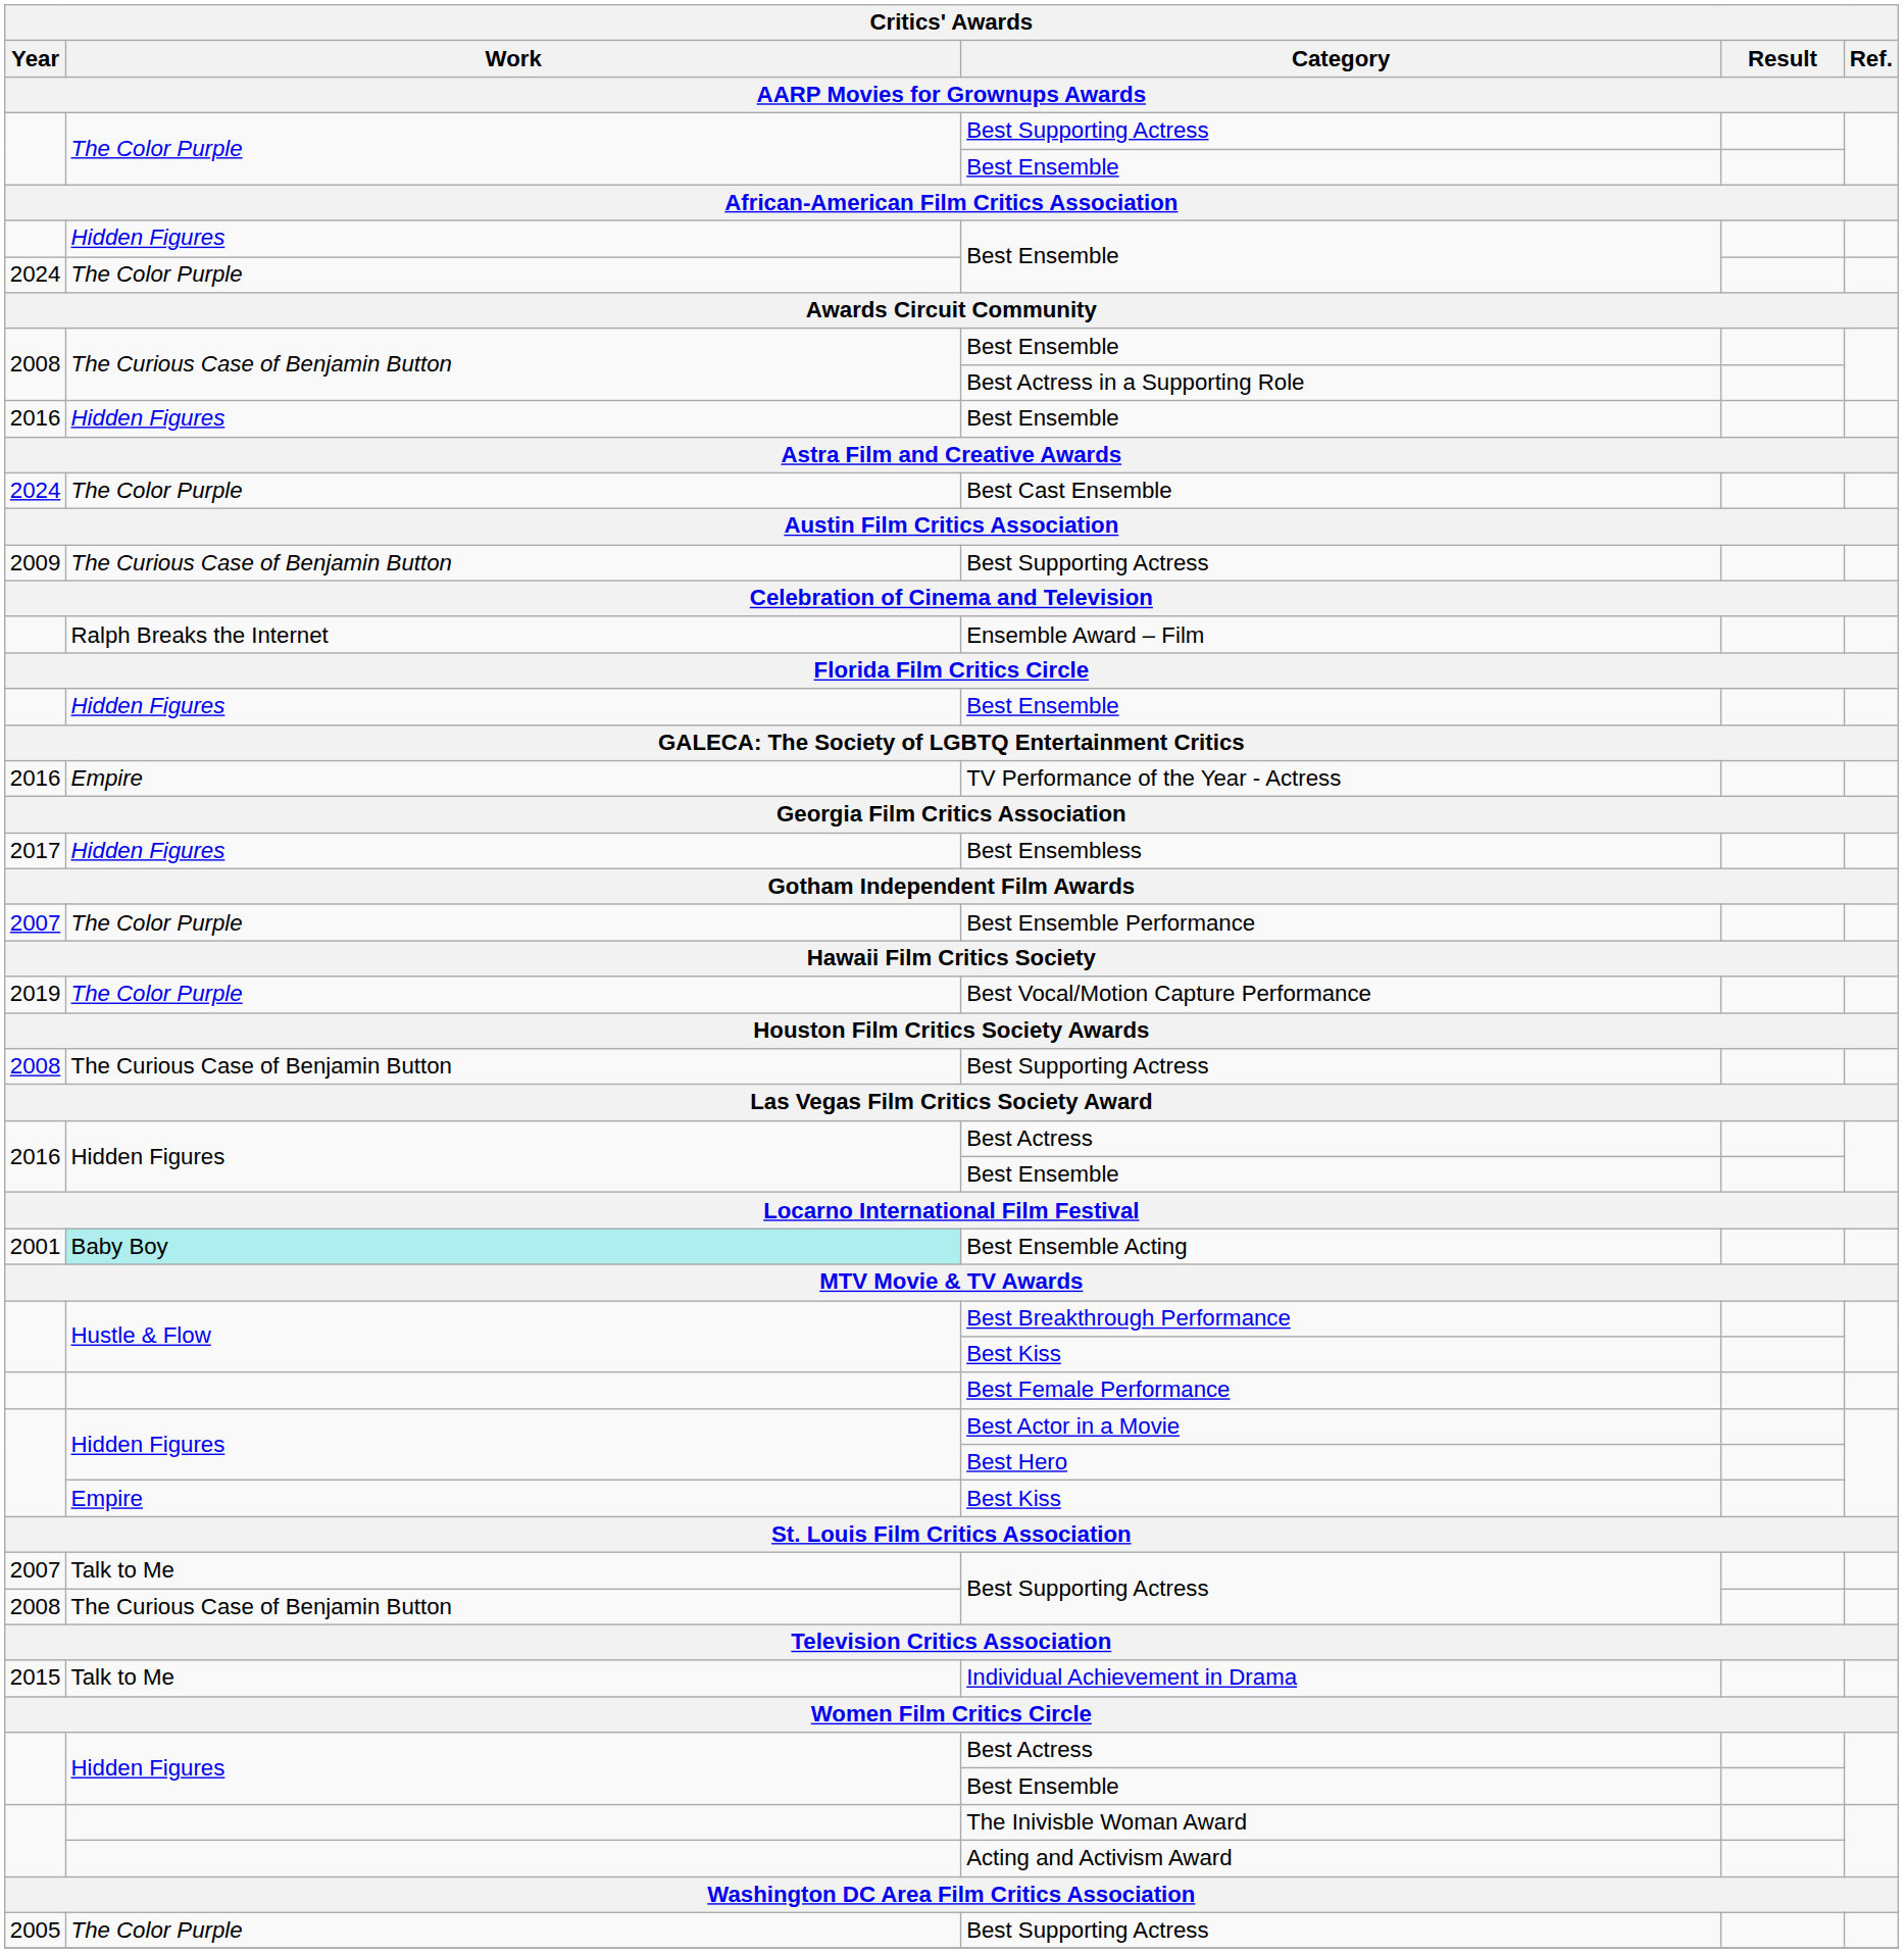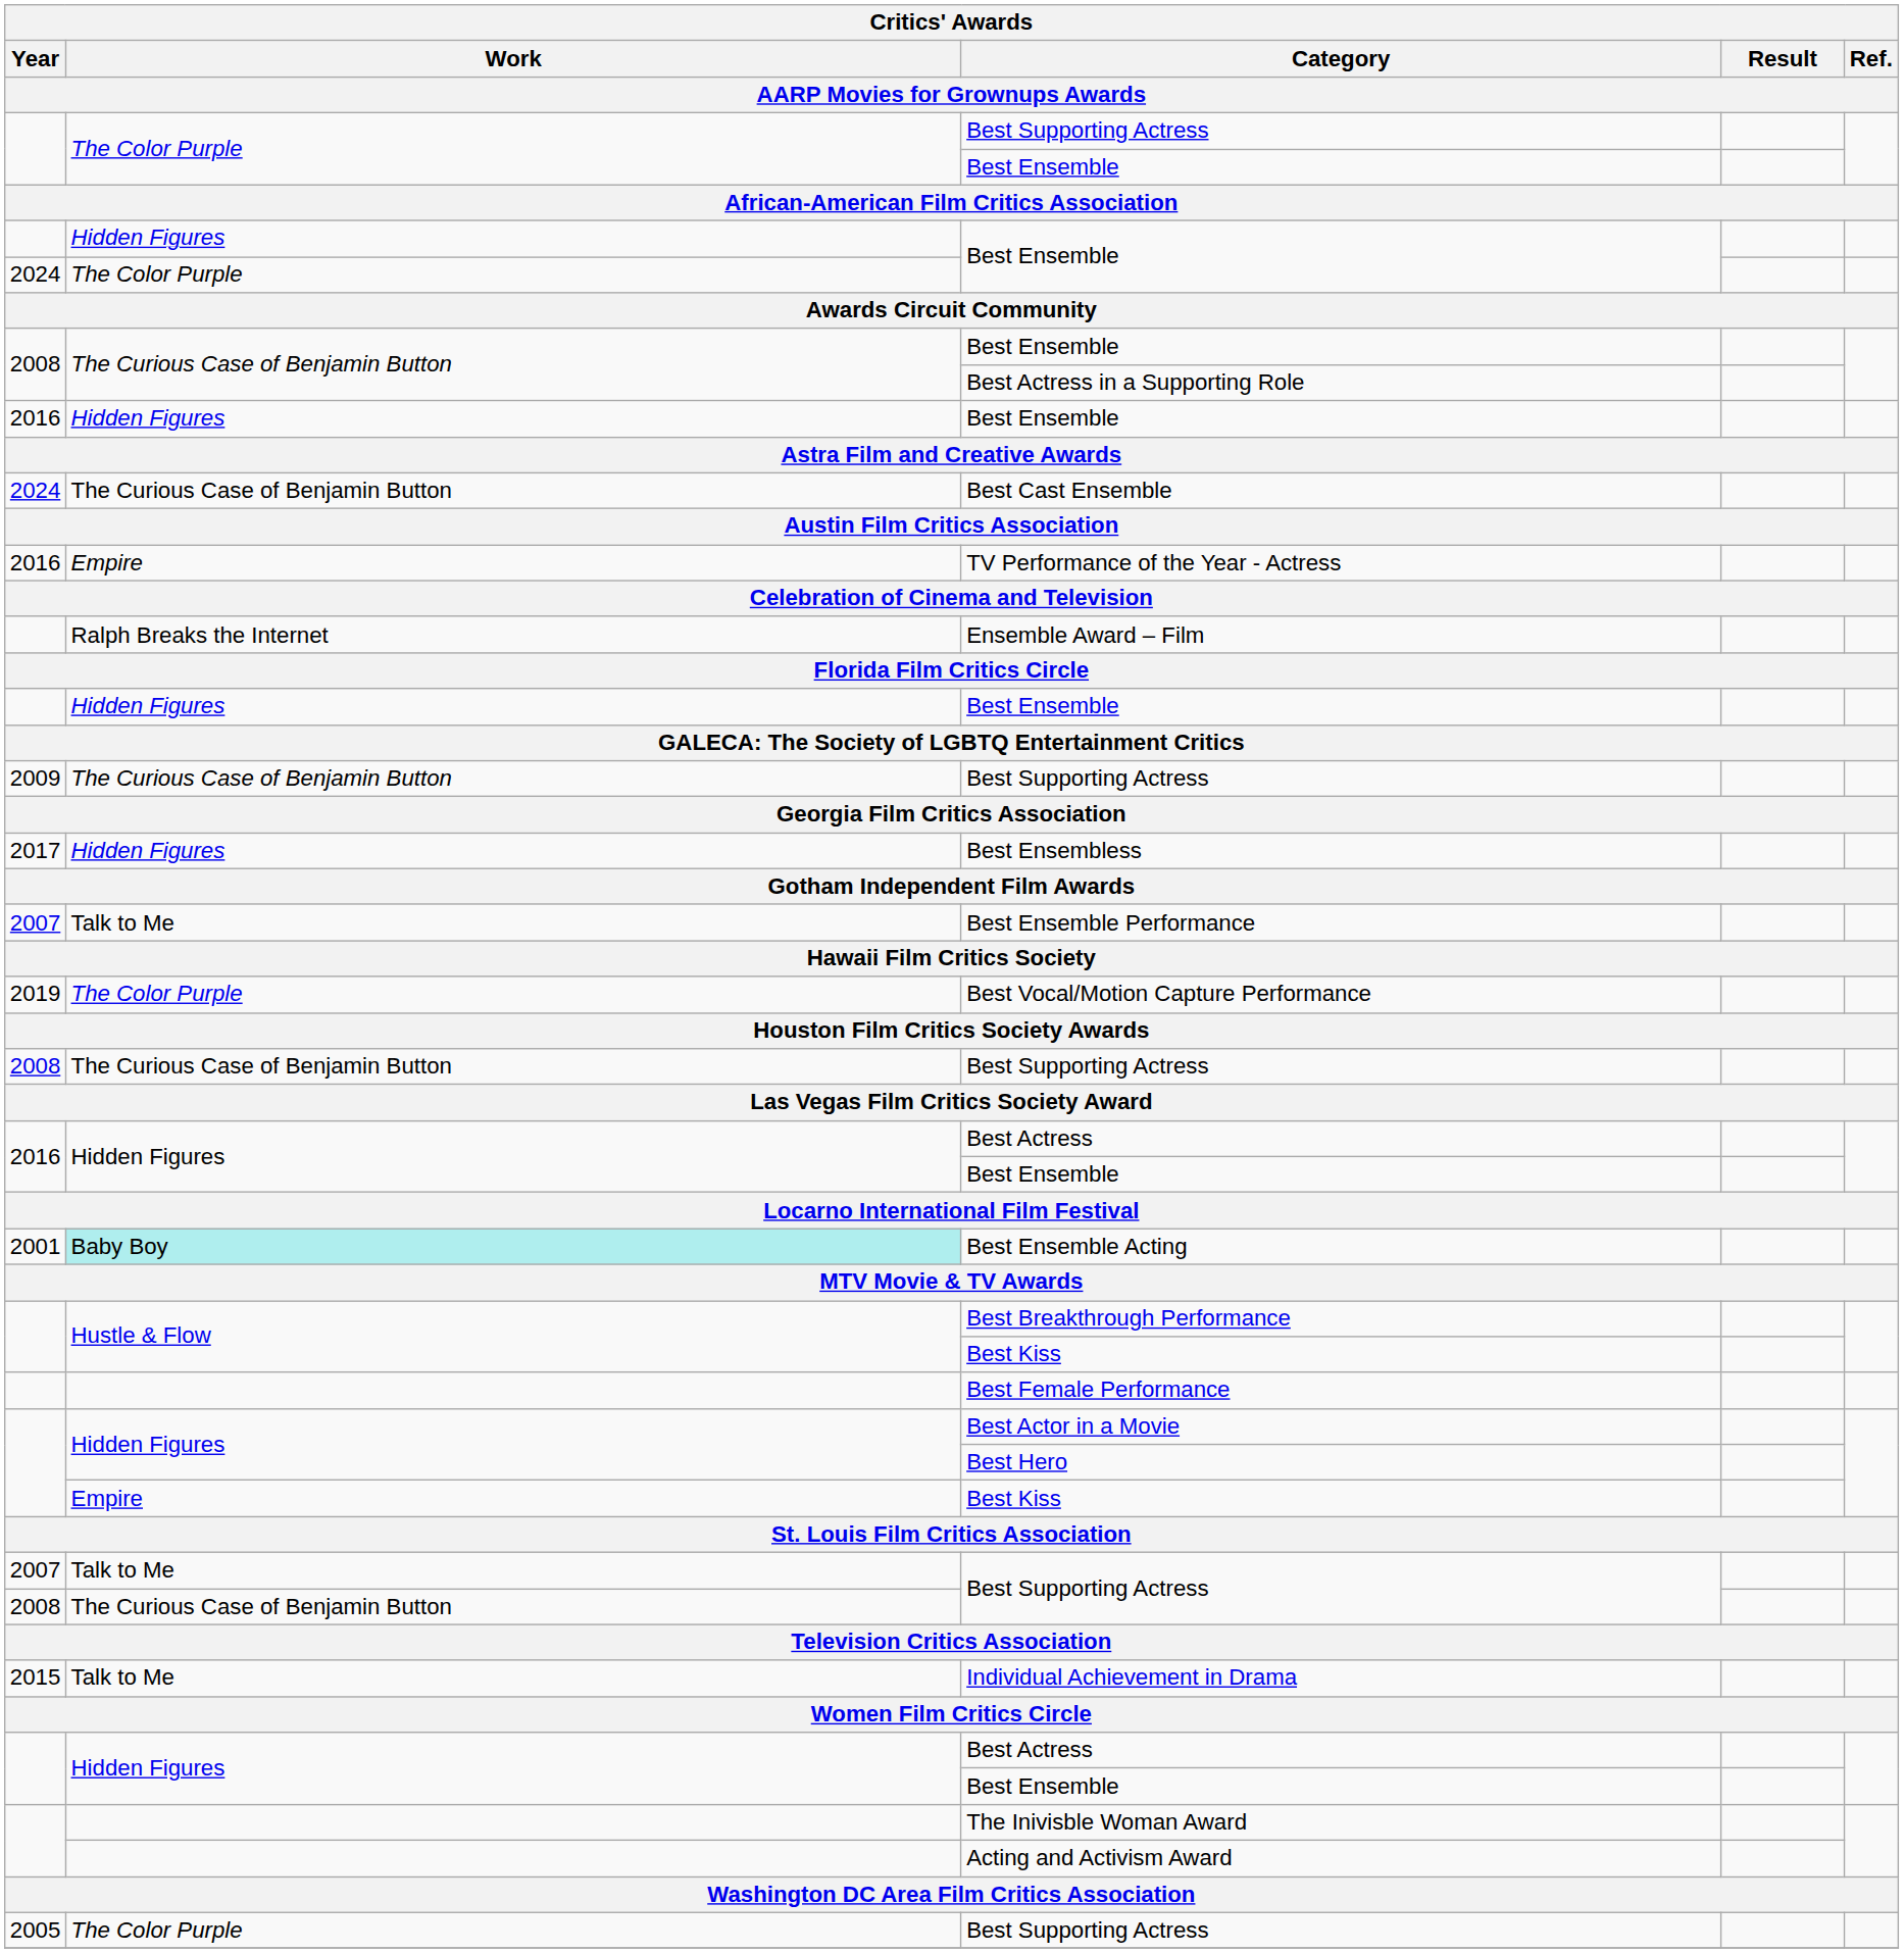Best Cast Ensemble | Work: The Color Purple -> The Curious Case of Benjamin Button
rows swapped: 2009 / Best Supporting Actress <-> TV Performance of the Year - Actress
Best Ensemble Performance | Work: The Color Purple -> Talk to Me
